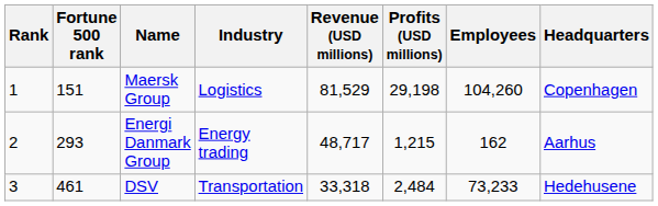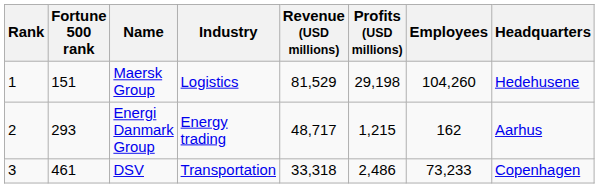Maersk Group | Headquarters: Copenhagen -> Hedehusene
DSV | Profits (USD millions): 2,484 -> 2,486
DSV | Headquarters: Hedehusene -> Copenhagen
